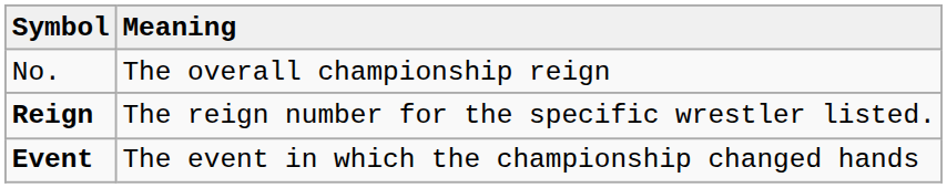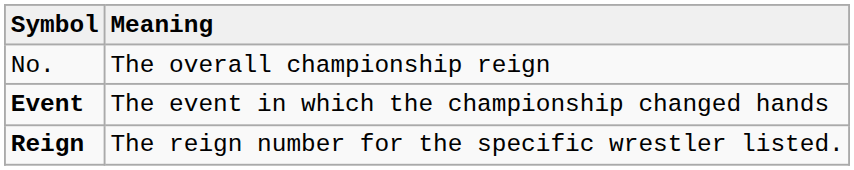rows swapped: Reign <-> Event
